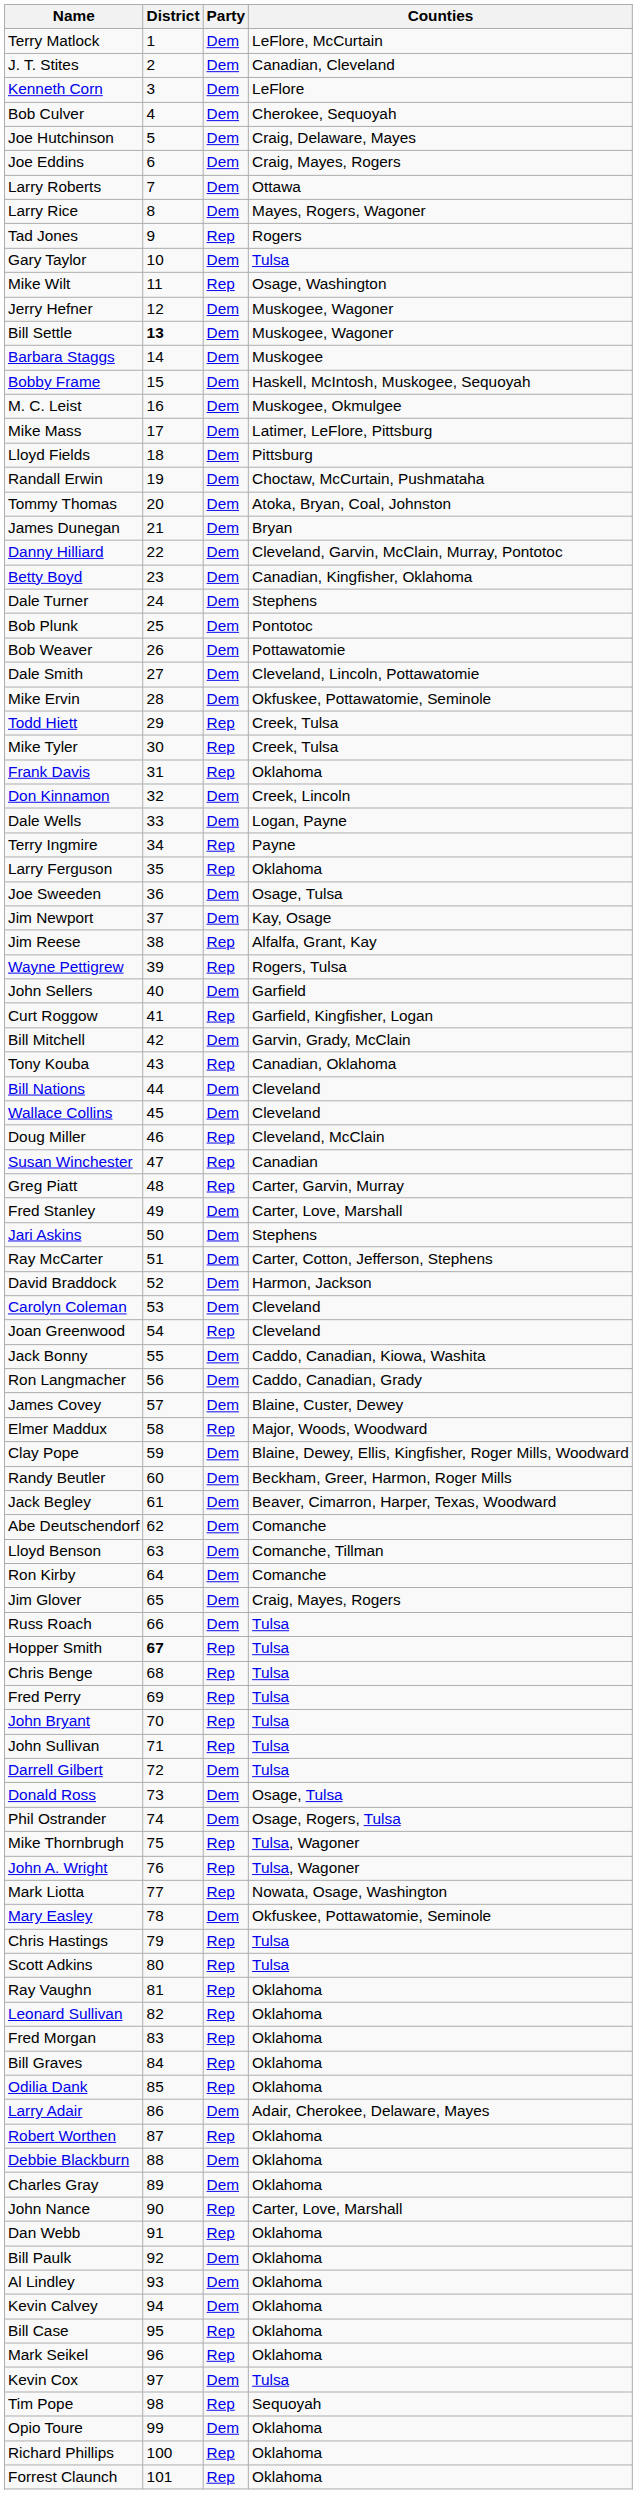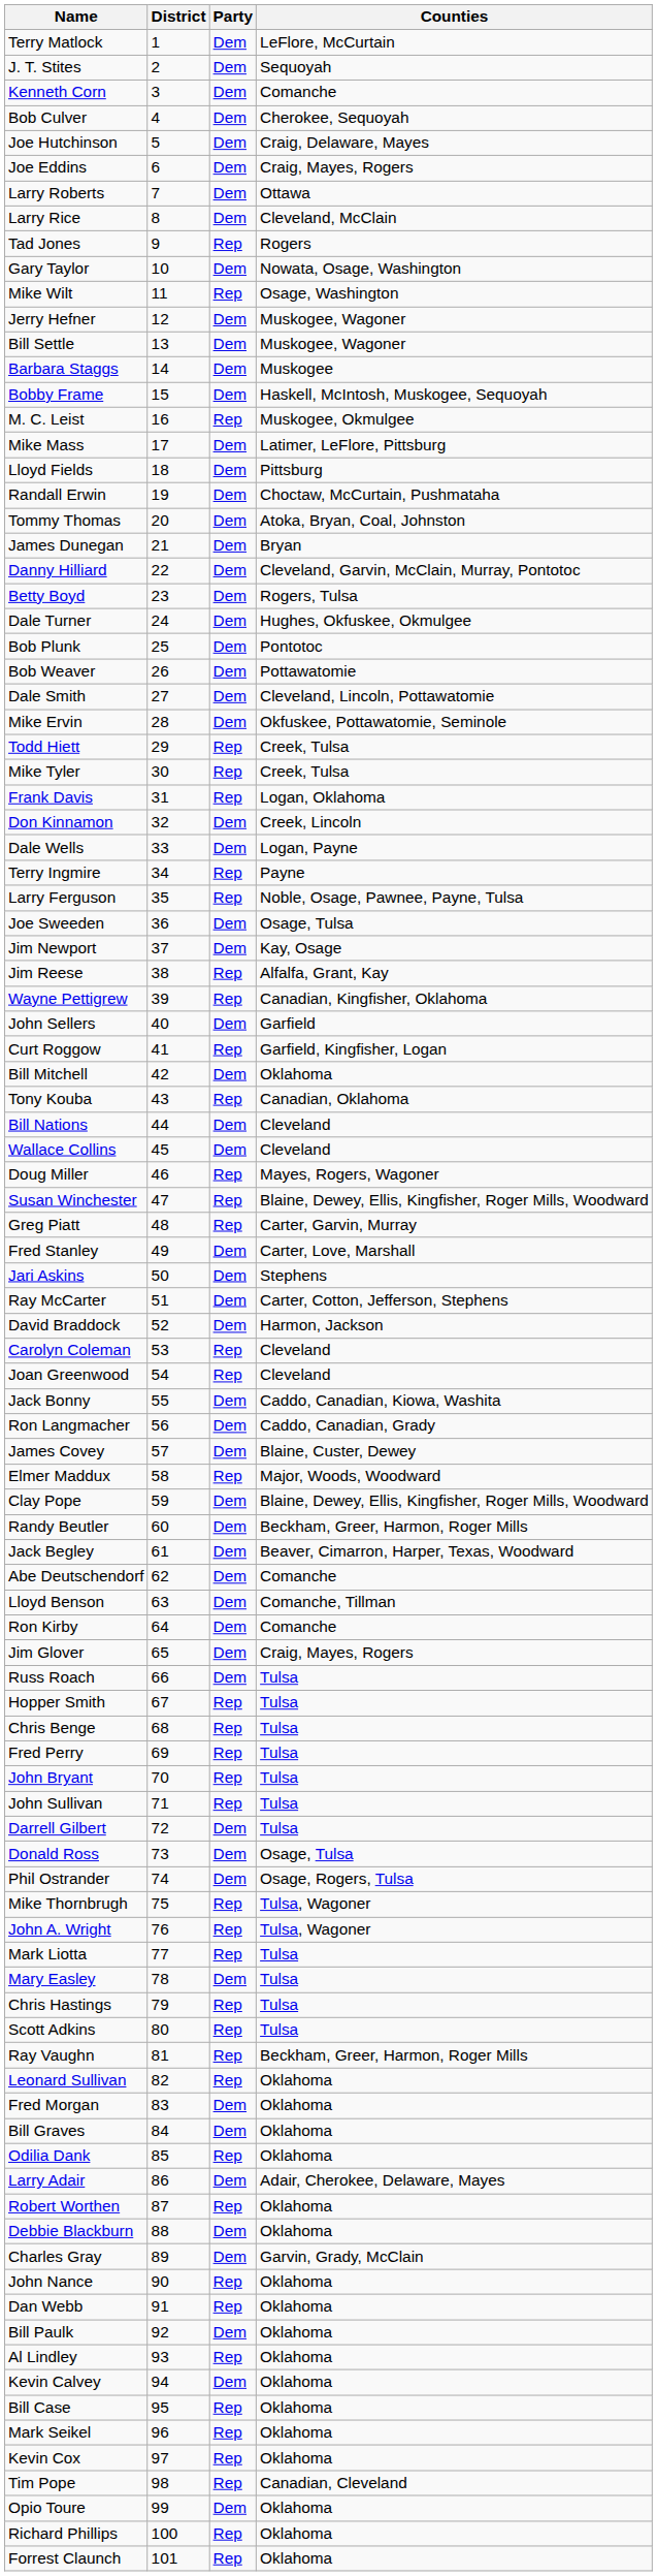J. T. Stites | Counties: Canadian, Cleveland -> Sequoyah
Kenneth Corn | Counties: LeFlore -> Comanche
Larry Rice | Counties: Mayes, Rogers, Wagoner -> Cleveland, McClain
Gary Taylor | Counties: Tulsa -> Nowata, Osage, Washington
Bill Settle | District: bold -> normal
M. C. Leist | Party: Dem -> Rep
Betty Boyd | Counties: Canadian, Kingfisher, Oklahoma -> Rogers, Tulsa
Dale Turner | Counties: Stephens -> Hughes, Okfuskee, Okmulgee
Frank Davis | Counties: Oklahoma -> Logan, Oklahoma
Larry Ferguson | Counties: Oklahoma -> Noble, Osage, Pawnee, Payne, Tulsa
Wayne Pettigrew | Counties: Rogers, Tulsa -> Canadian, Kingfisher, Oklahoma
Bill Mitchell | Counties: Garvin, Grady, McClain -> Oklahoma
Doug Miller | Counties: Cleveland, McClain -> Mayes, Rogers, Wagoner
Susan Winchester | Counties: Canadian -> Blaine, Dewey, Ellis, Kingfisher, Roger Mills, Woodward
Carolyn Coleman | Party: Dem -> Rep
Hopper Smith | District: bold -> normal
Mark Liotta | Counties: Nowata, Osage, Washington -> Tulsa
Mary Easley | Counties: Okfuskee, Pottawatomie, Seminole -> Tulsa
Ray Vaughn | Counties: Oklahoma -> Beckham, Greer, Harmon, Roger Mills
Fred Morgan | Party: Rep -> Dem
Bill Graves | Party: Rep -> Dem
Charles Gray | Counties: Oklahoma -> Garvin, Grady, McClain
John Nance | Counties: Carter, Love, Marshall -> Oklahoma
Al Lindley | Party: Dem -> Rep
Kevin Cox | Party: Dem -> Rep
Kevin Cox | Counties: Tulsa -> Oklahoma
Tim Pope | Counties: Sequoyah -> Canadian, Cleveland
